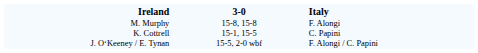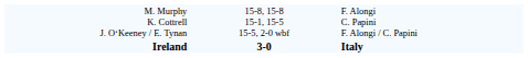rows swapped: Ireland <-> M. Murphy K. Cottrell J. O‘Keeney / E. Tynan
